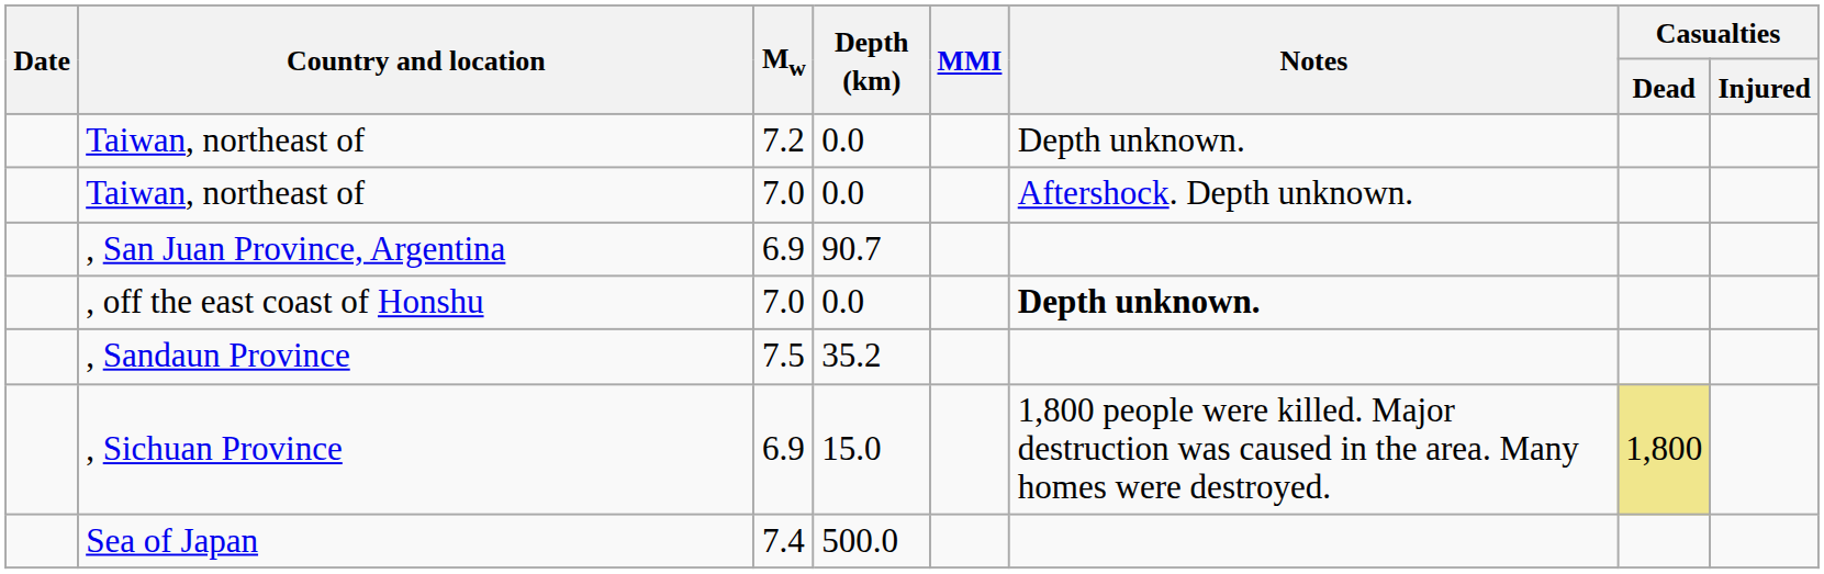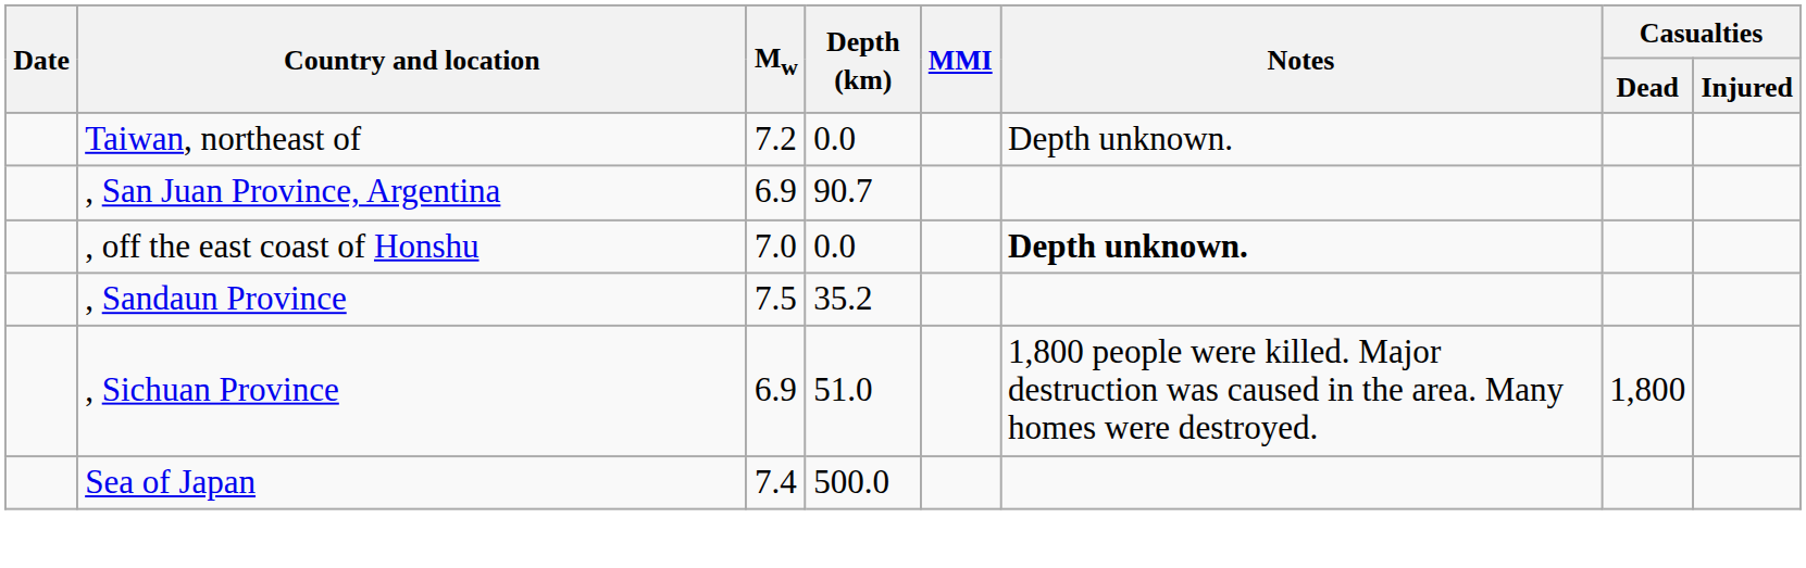- row: Taiwan, northeast of | 7.0 | 0.0 | Aftershock. Depth unknown.
, Sichuan Province | Depth (km): 15.0 -> 51.0
, Sichuan Province | Casualties / Dead: khaki background -> no background
